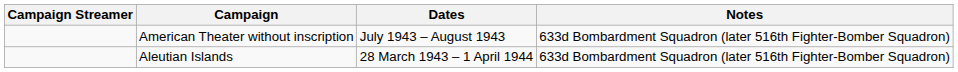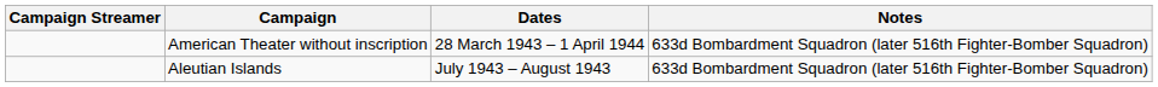American Theater without inscription | Dates: July 1943 – August 1943 -> 28 March 1943 – 1 April 1944
Aleutian Islands | Dates: 28 March 1943 – 1 April 1944 -> July 1943 – August 1943
